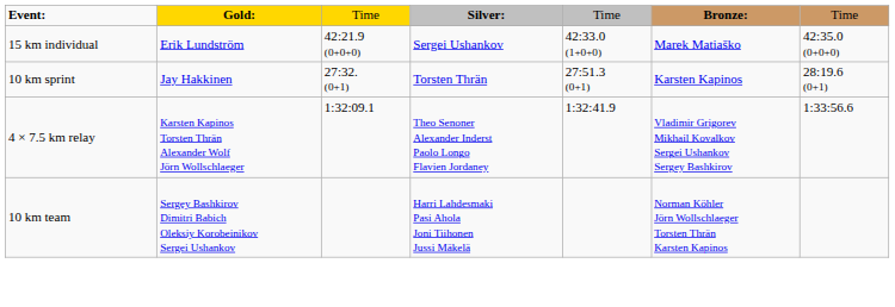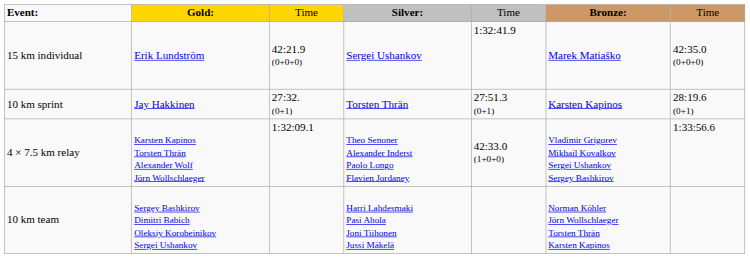15 km individual | column 5: 42:33.0 (1+0+0) -> 1:32:41.9
4 × 7.5 km relay | column 5: 1:32:41.9 -> 42:33.0 (1+0+0)
